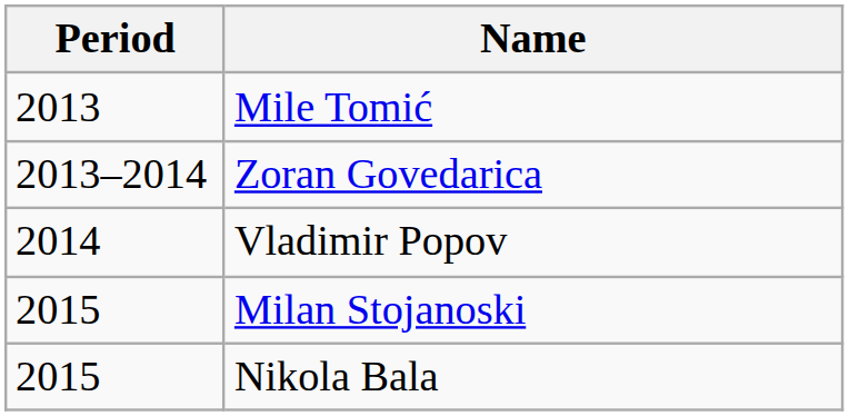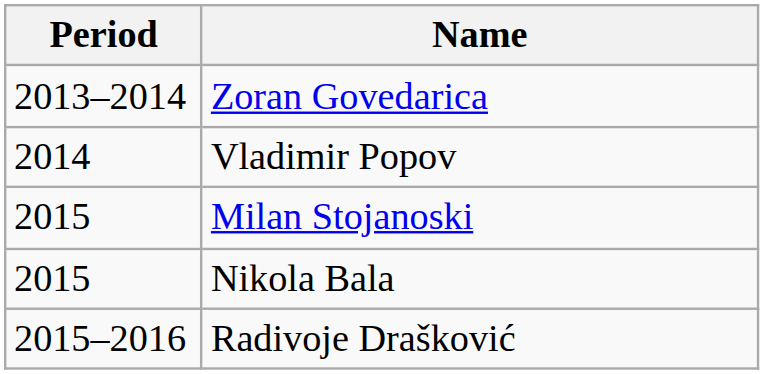- row: 2013 | Mile Tomić
+ row: 2015–2016 | Radivoje Drašković
